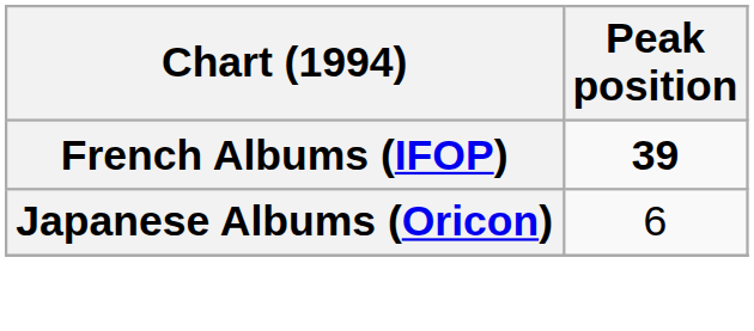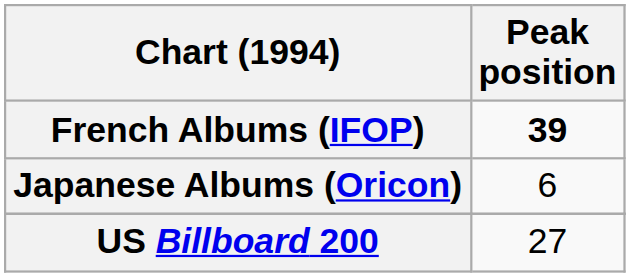+ row: US Billboard 200 | 27
